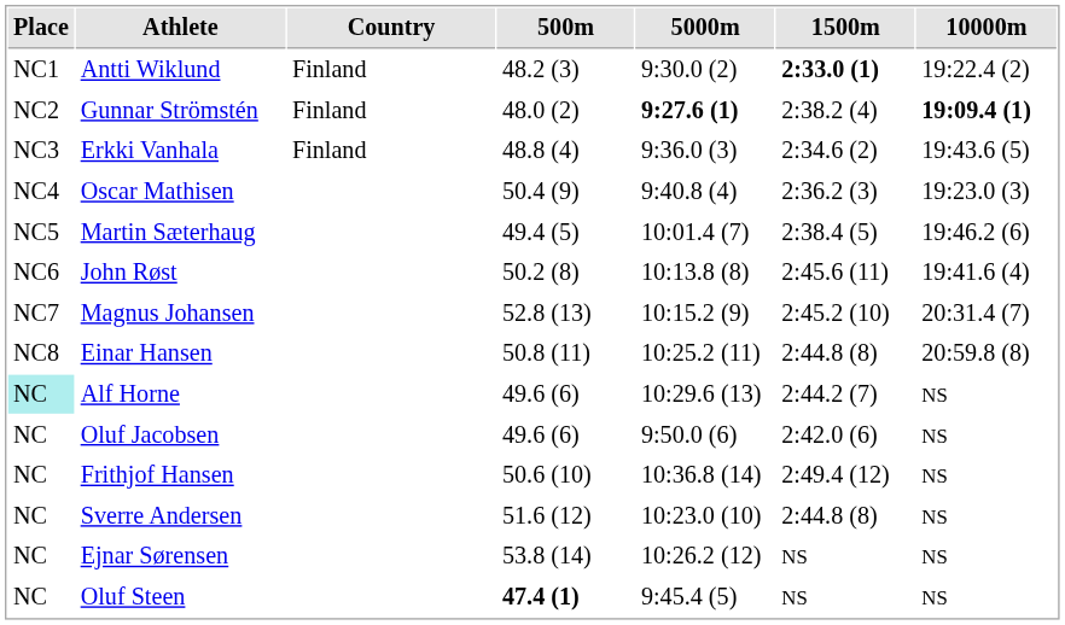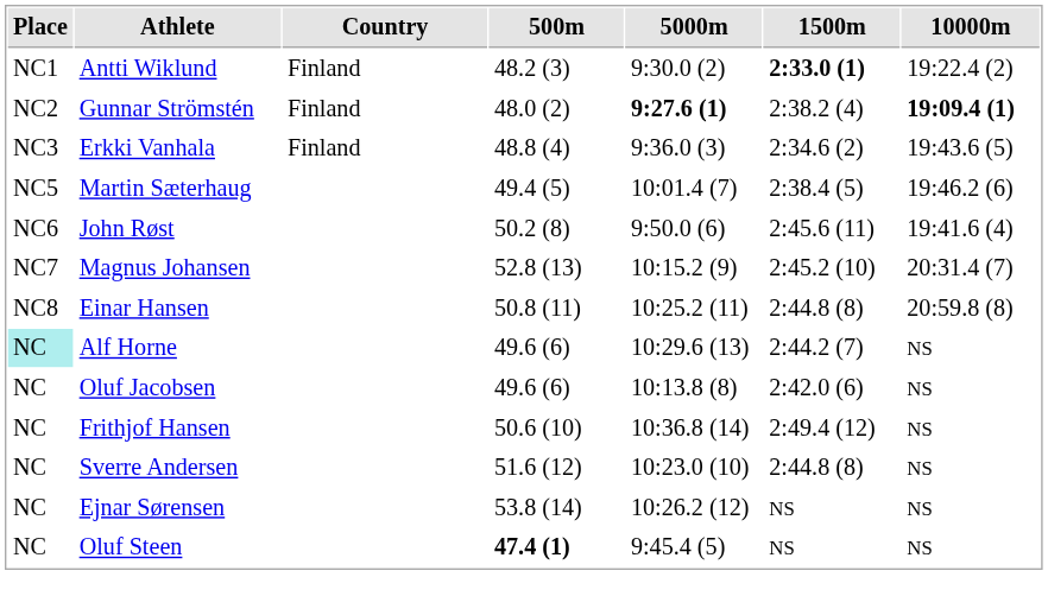- row: NC4 | Oscar Mathisen | 50.4 (9) | 9:40.8 (4) | 2:36.2 (3) | 19:23.0 (3)
John Røst | 5000m: 10:13.8 (8) -> 9:50.0 (6)
Oluf Jacobsen | 5000m: 9:50.0 (6) -> 10:13.8 (8)
